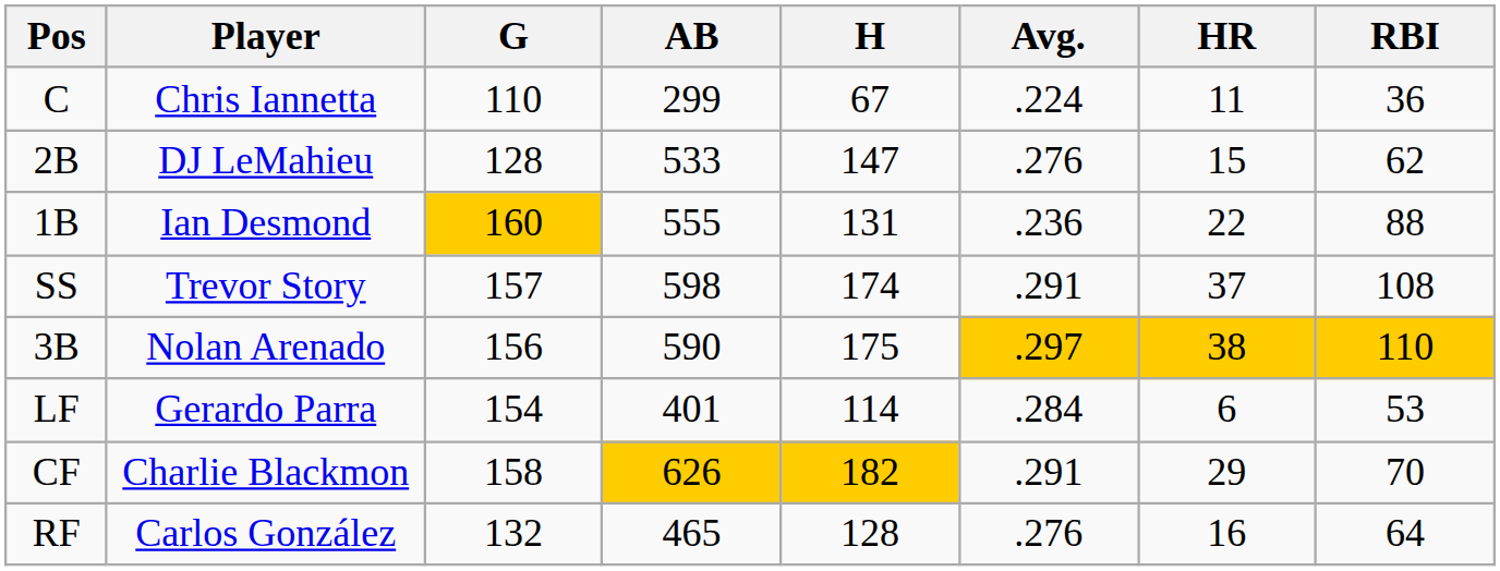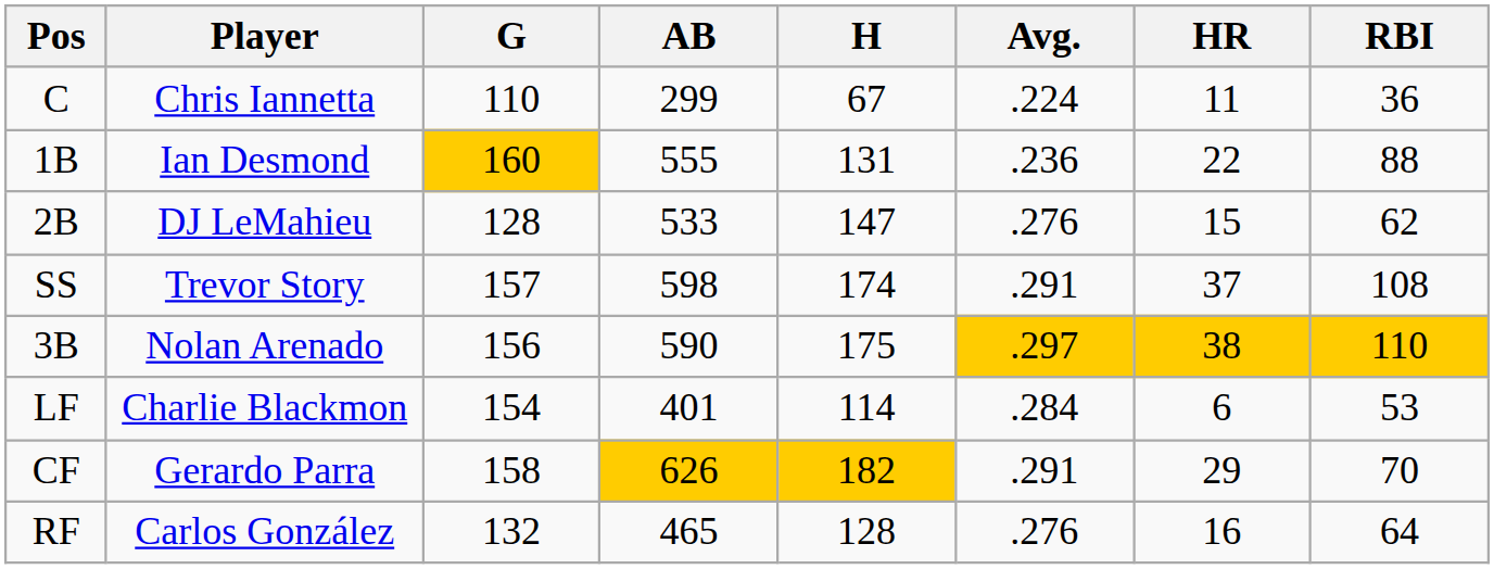rows swapped: 1B <-> 2B
LF | Player: Gerardo Parra -> Charlie Blackmon
CF | Player: Charlie Blackmon -> Gerardo Parra
